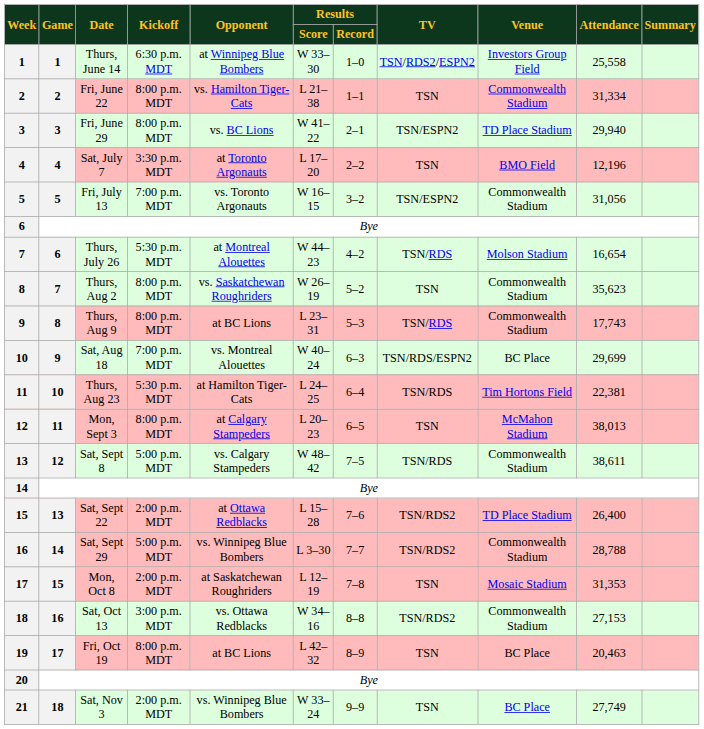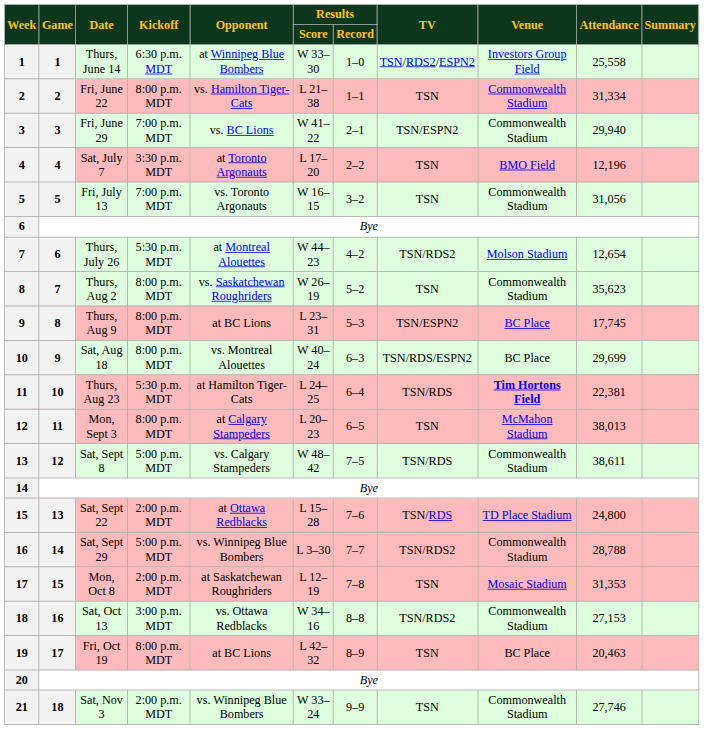Fri, June 29 | Kickoff: 8:00 p.m. MDT -> 7:00 p.m. MDT
Fri, June 29 | Venue: TD Place Stadium -> Commonwealth Stadium
Fri, July 13 | TV: TSN/ESPN2 -> TSN
Thurs, July 26 | TV: TSN/RDS -> TSN/RDS2
Thurs, July 26 | Attendance: 16,654 -> 12,654
Thurs, Aug 9 | TV: TSN/RDS -> TSN/ESPN2
Thurs, Aug 9 | Venue: Commonwealth Stadium -> BC Place
Thurs, Aug 9 | Attendance: 17,743 -> 17,745
Sat, Aug 18 | Kickoff: 7:00 p.m. MDT -> 8:00 p.m. MDT
Thurs, Aug 23 | Venue: normal -> bold
Sat, Sept 22 | TV: TSN/RDS2 -> TSN/RDS
Sat, Sept 22 | Attendance: 26,400 -> 24,800
Sat, Nov 3 | Venue: BC Place -> Commonwealth Stadium
Sat, Nov 3 | Attendance: 27,749 -> 27,746
